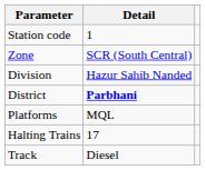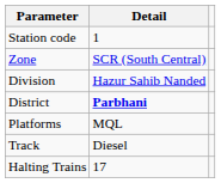rows swapped: Halting Trains <-> Track
